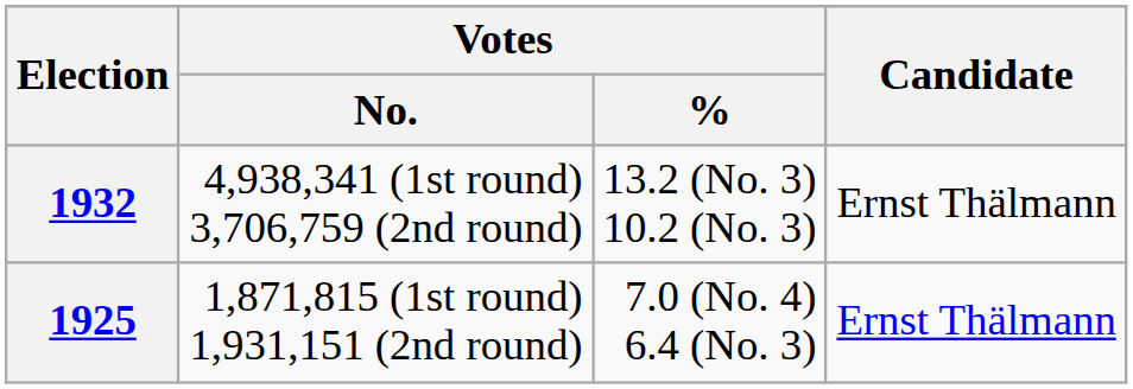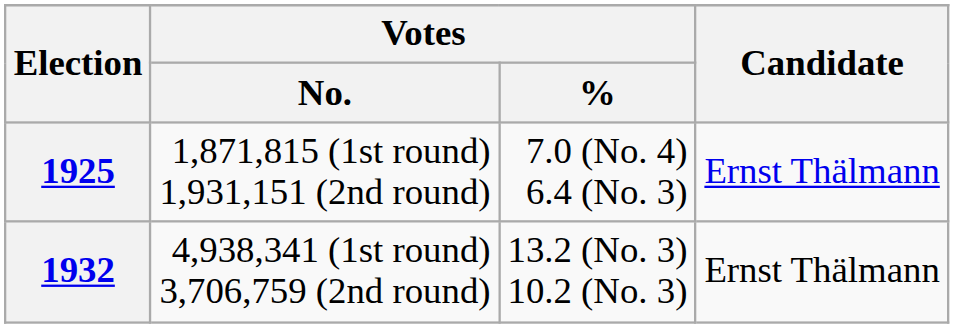rows swapped: 1925 <-> 1932
